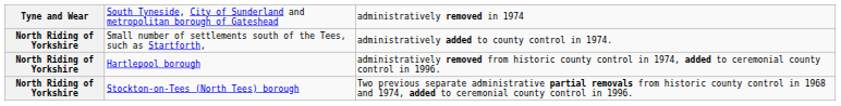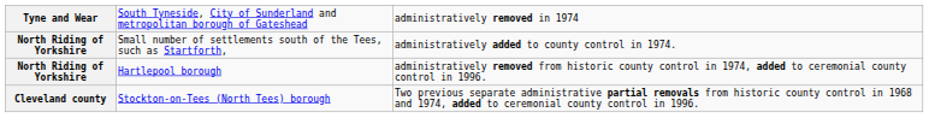Stockton-on-Tees (North Tees) borough | column 1: North Riding of Yorkshire -> Cleveland county
